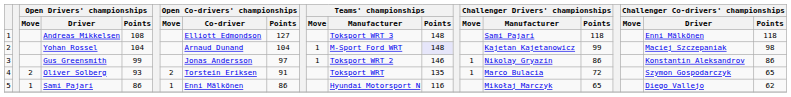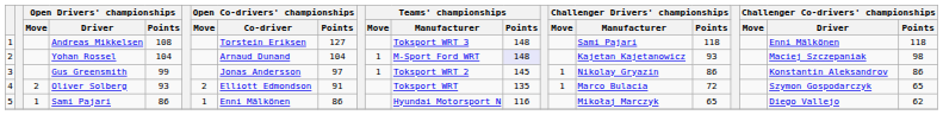Andreas Mikkelsen | Open Co-drivers' championships / Co-driver: Elliott Edmondson -> Torstein Eriksen
Yohan Rossel | Challenger Drivers' championships / Points: 99 -> 93
Gus Greensmith | Teams' championships / Points: 146 -> 145
Oliver Solberg | Open Co-drivers' championships / Co-driver: Torstein Eriksen -> Elliott Edmondson
